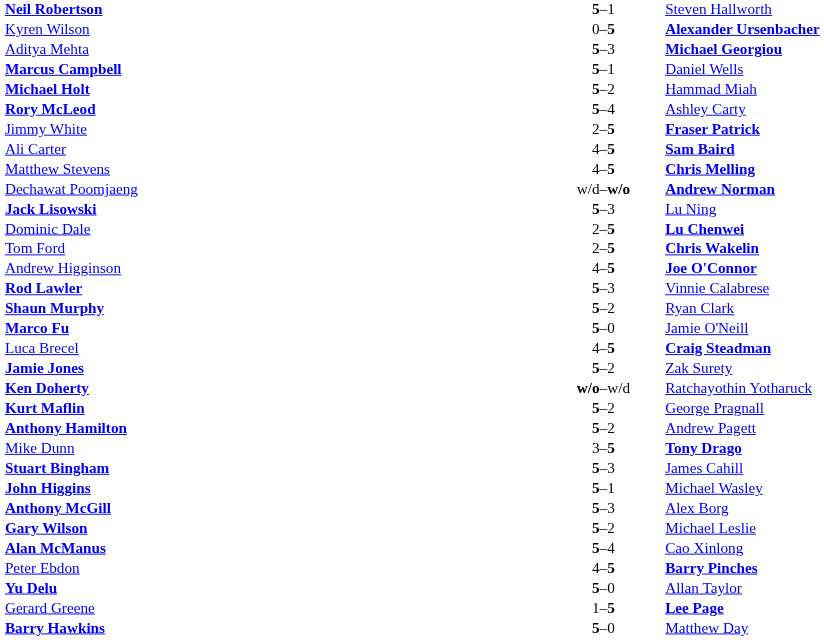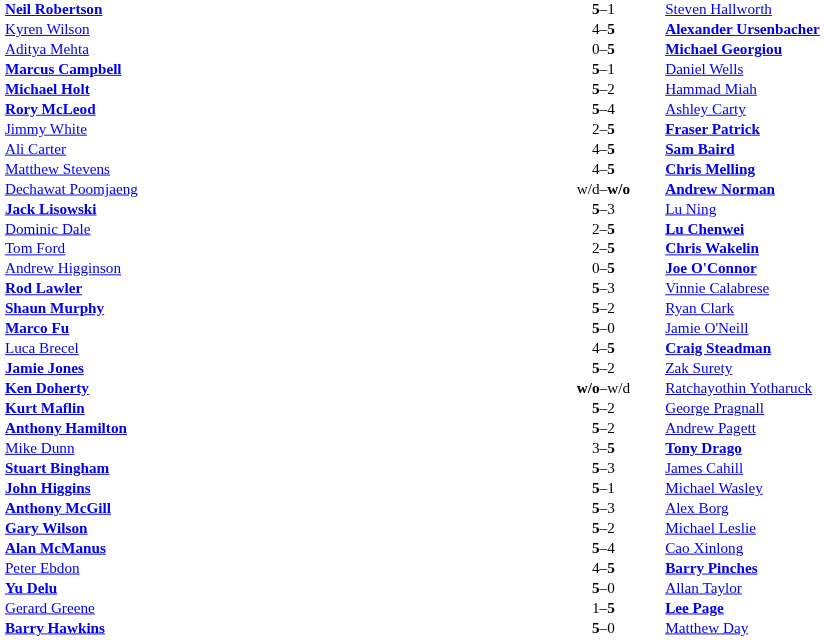Kyren Wilson | column 2: 0–5 -> 4–5
Aditya Mehta | column 2: 5–3 -> 0–5
Andrew Higginson | column 2: 4–5 -> 0–5
